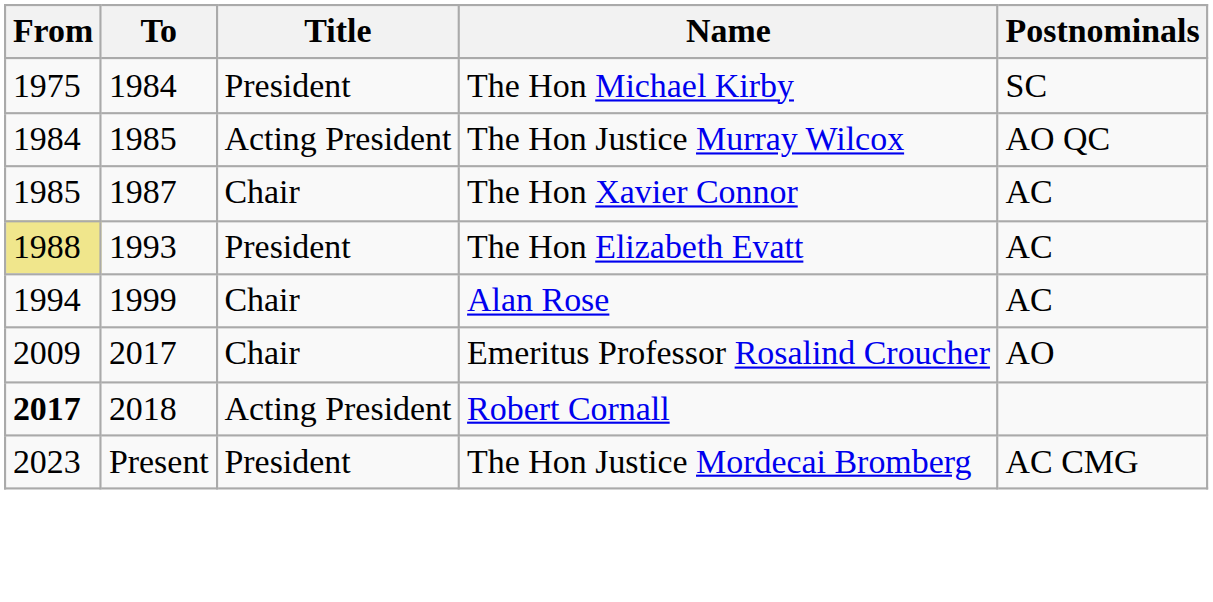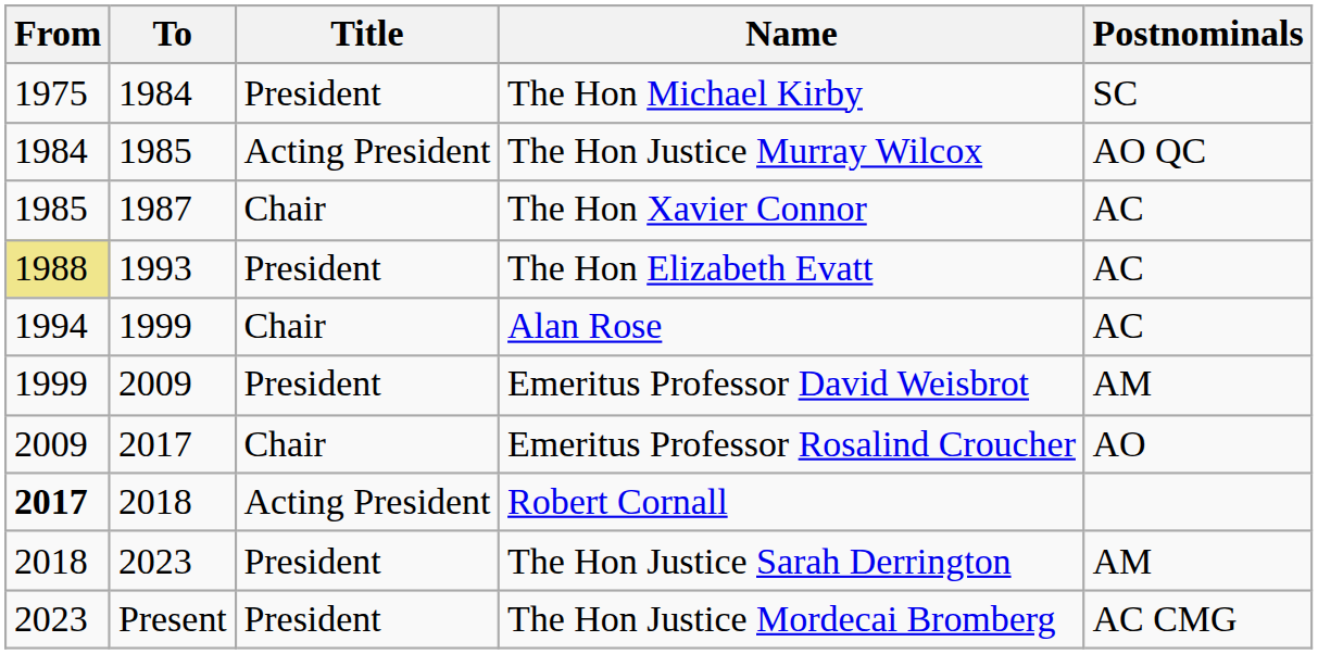+ row: 1999 | 2009 | President | Emeritus Professor David Weisbrot | AM
+ row: 2018 | 2023 | President | The Hon Justice Sarah Derrington | AM
